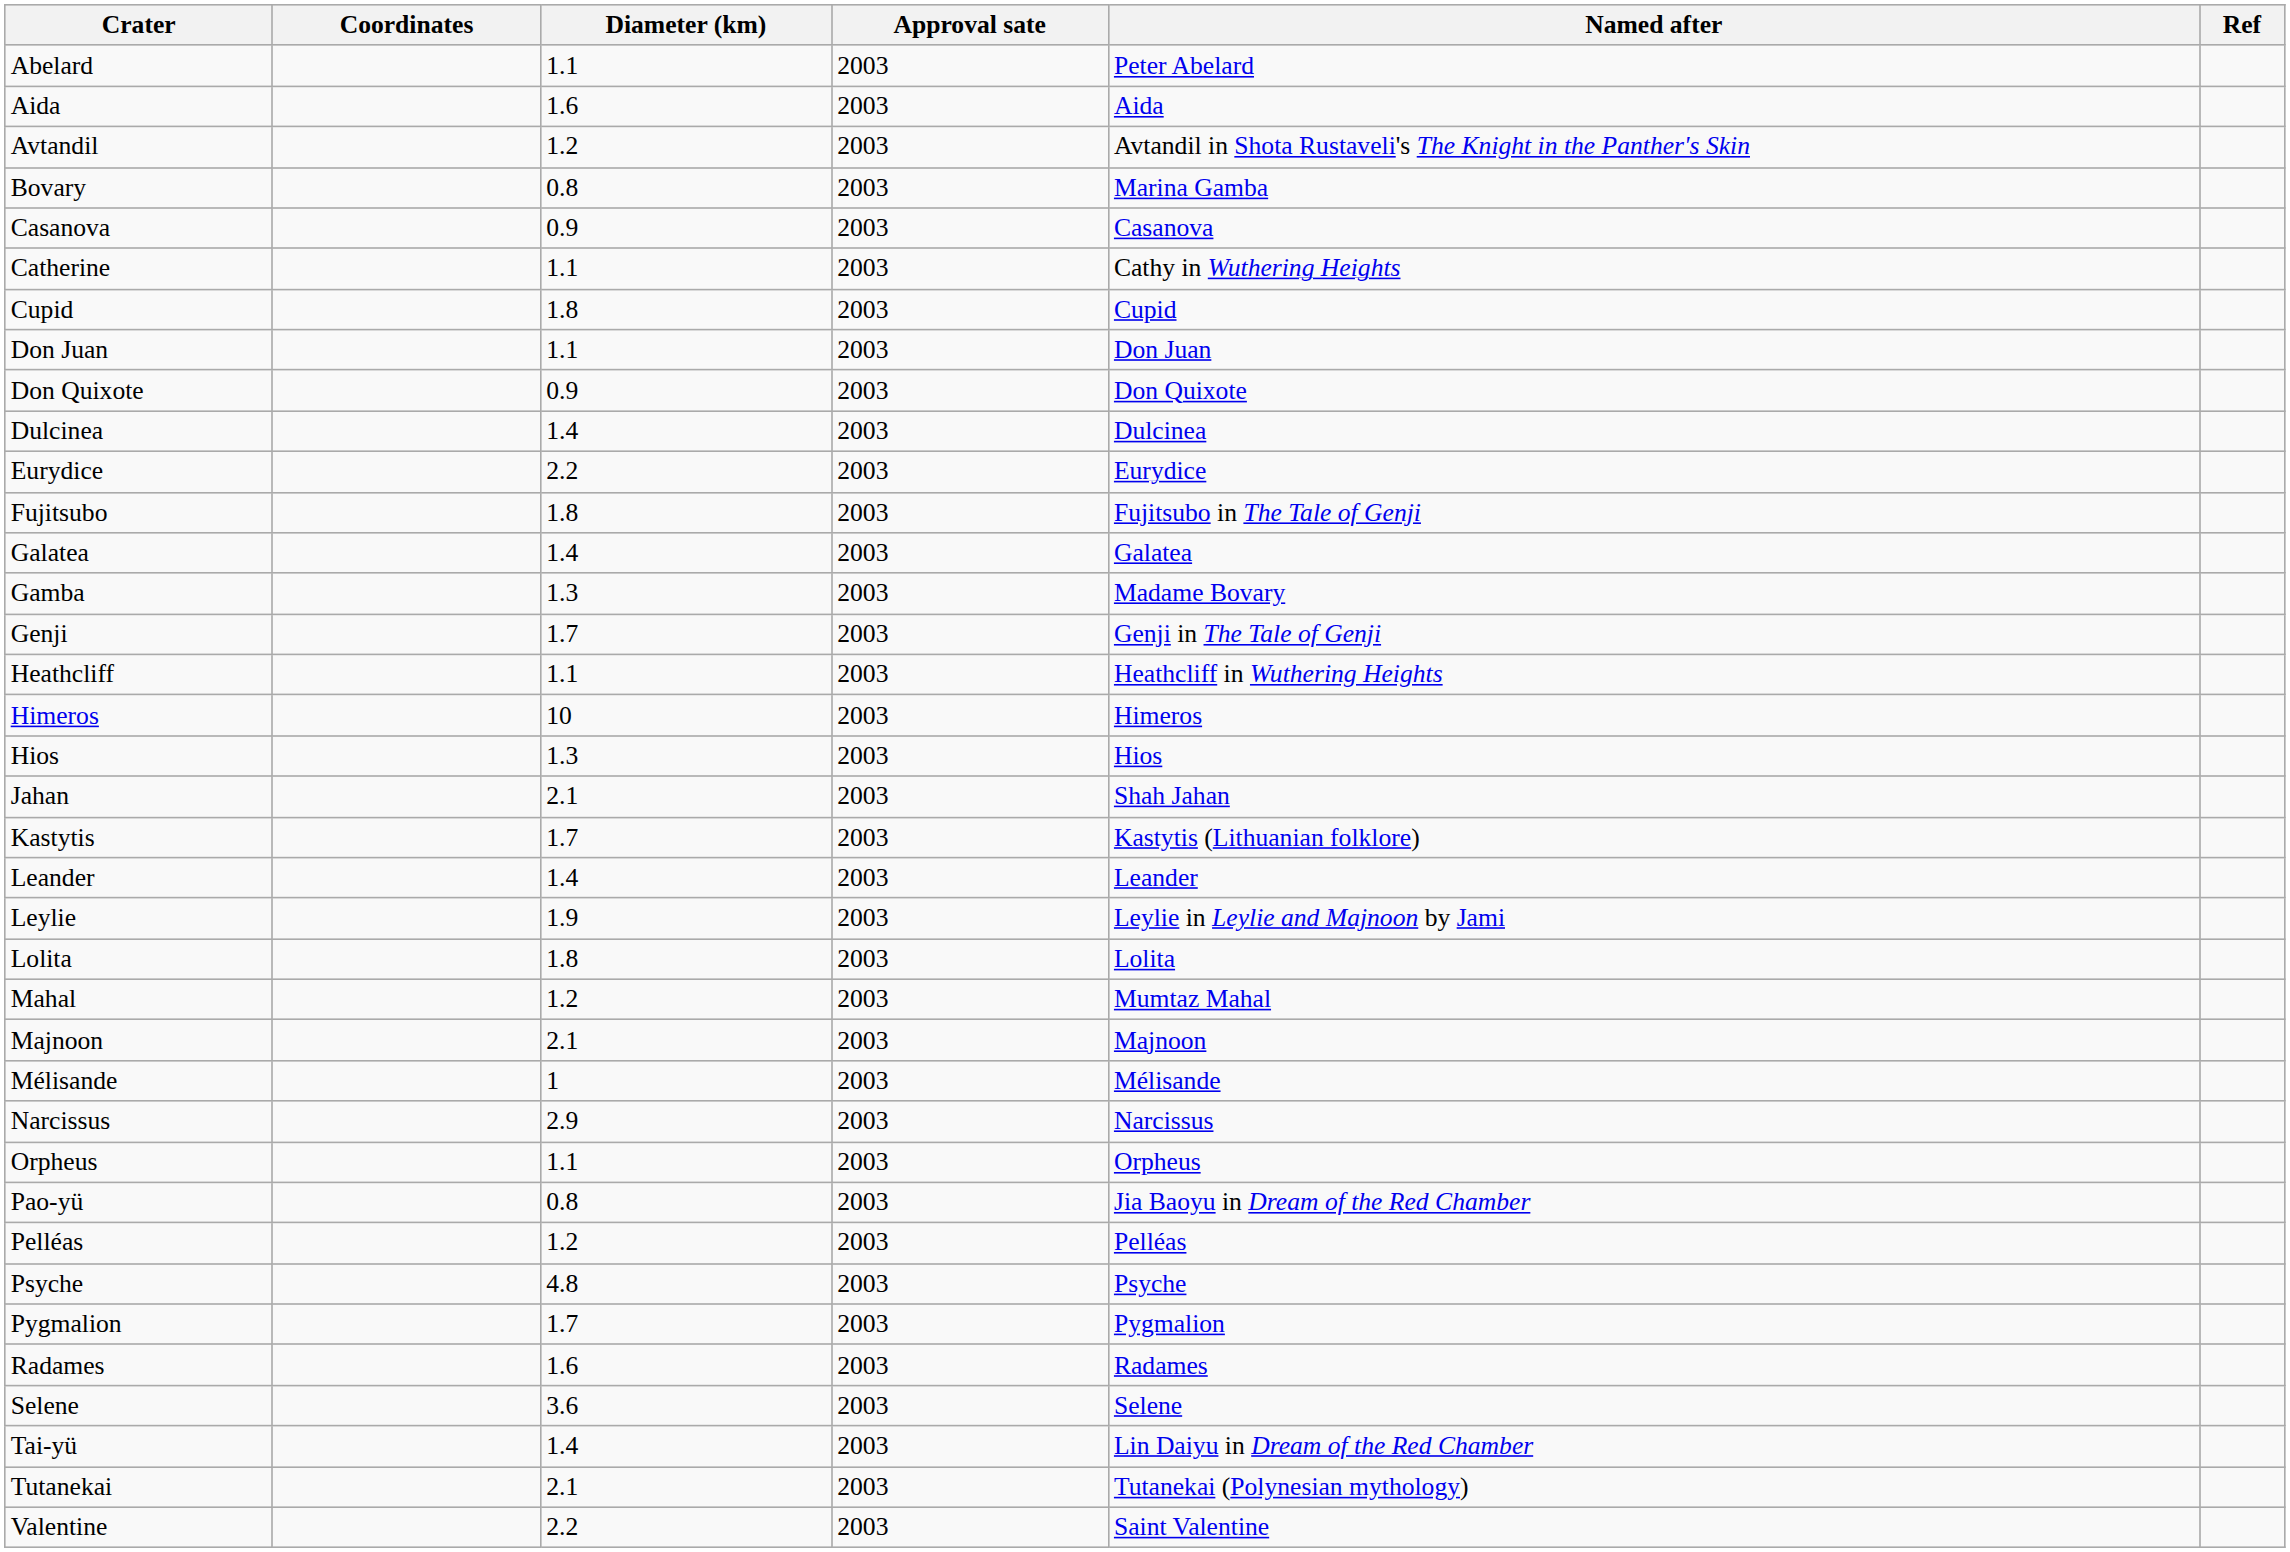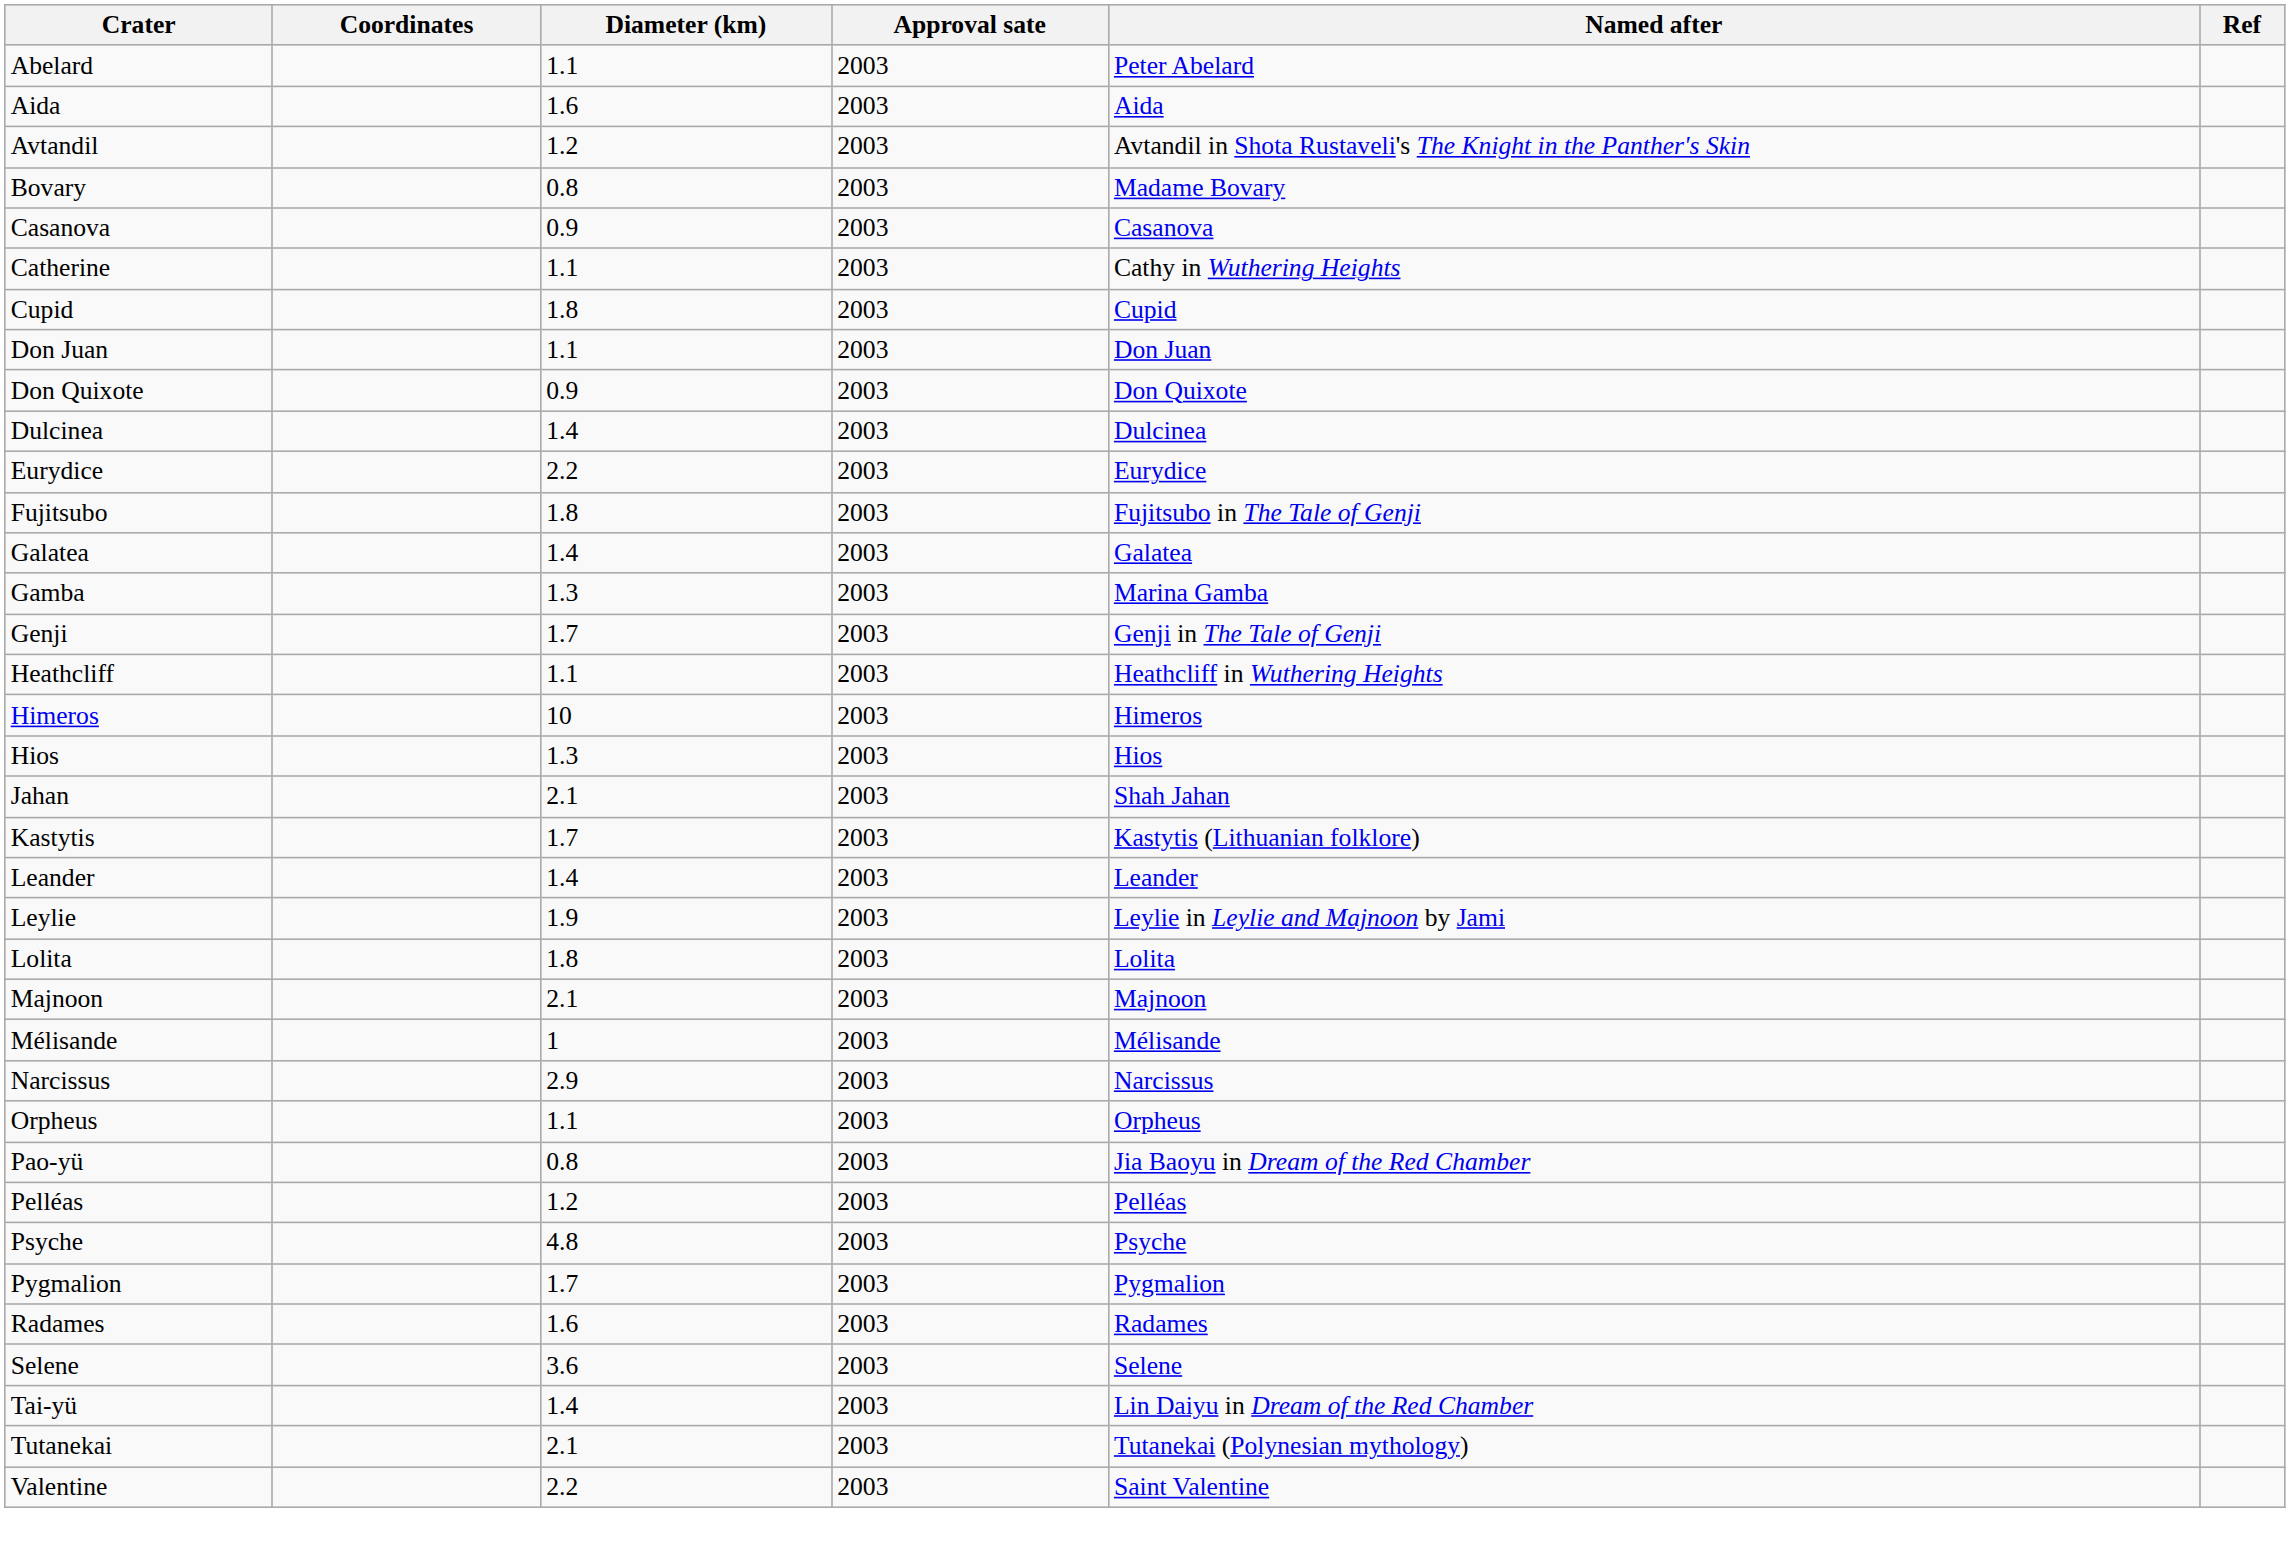Bovary | Named after: Marina Gamba -> Madame Bovary
Gamba | Named after: Madame Bovary -> Marina Gamba
- row: Mahal | 1.2 | 2003 | Mumtaz Mahal
